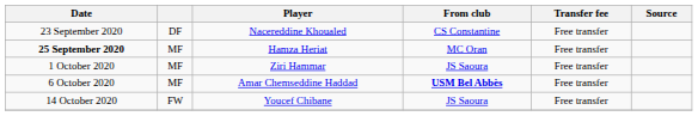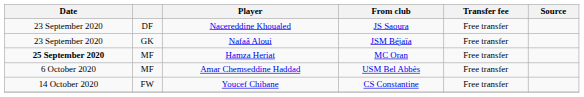Nacereddine Khoualed | From club: CS Constantine -> JS Saoura
+ row: 23 September 2020 | GK | Nafaâ Aloui | JSM Béjaïa | Free transfer
- row: 1 October 2020 | MF | Ziri Hammar | JS Saoura | Free transfer
Amar Chemseddine Haddad | From club: bold -> normal
Youcef Chibane | From club: JS Saoura -> CS Constantine
